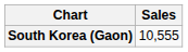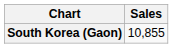South Korea (Gaon) | Sales: 10,555 -> 10,855
